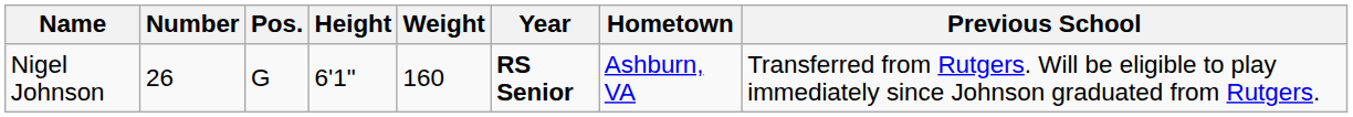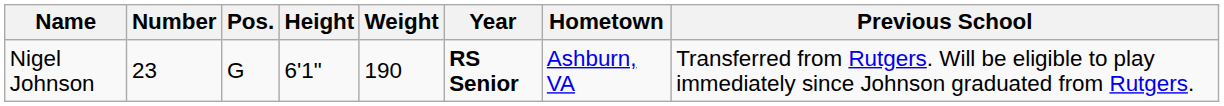Nigel Johnson | Number: 26 -> 23
Nigel Johnson | Weight: 160 -> 190
